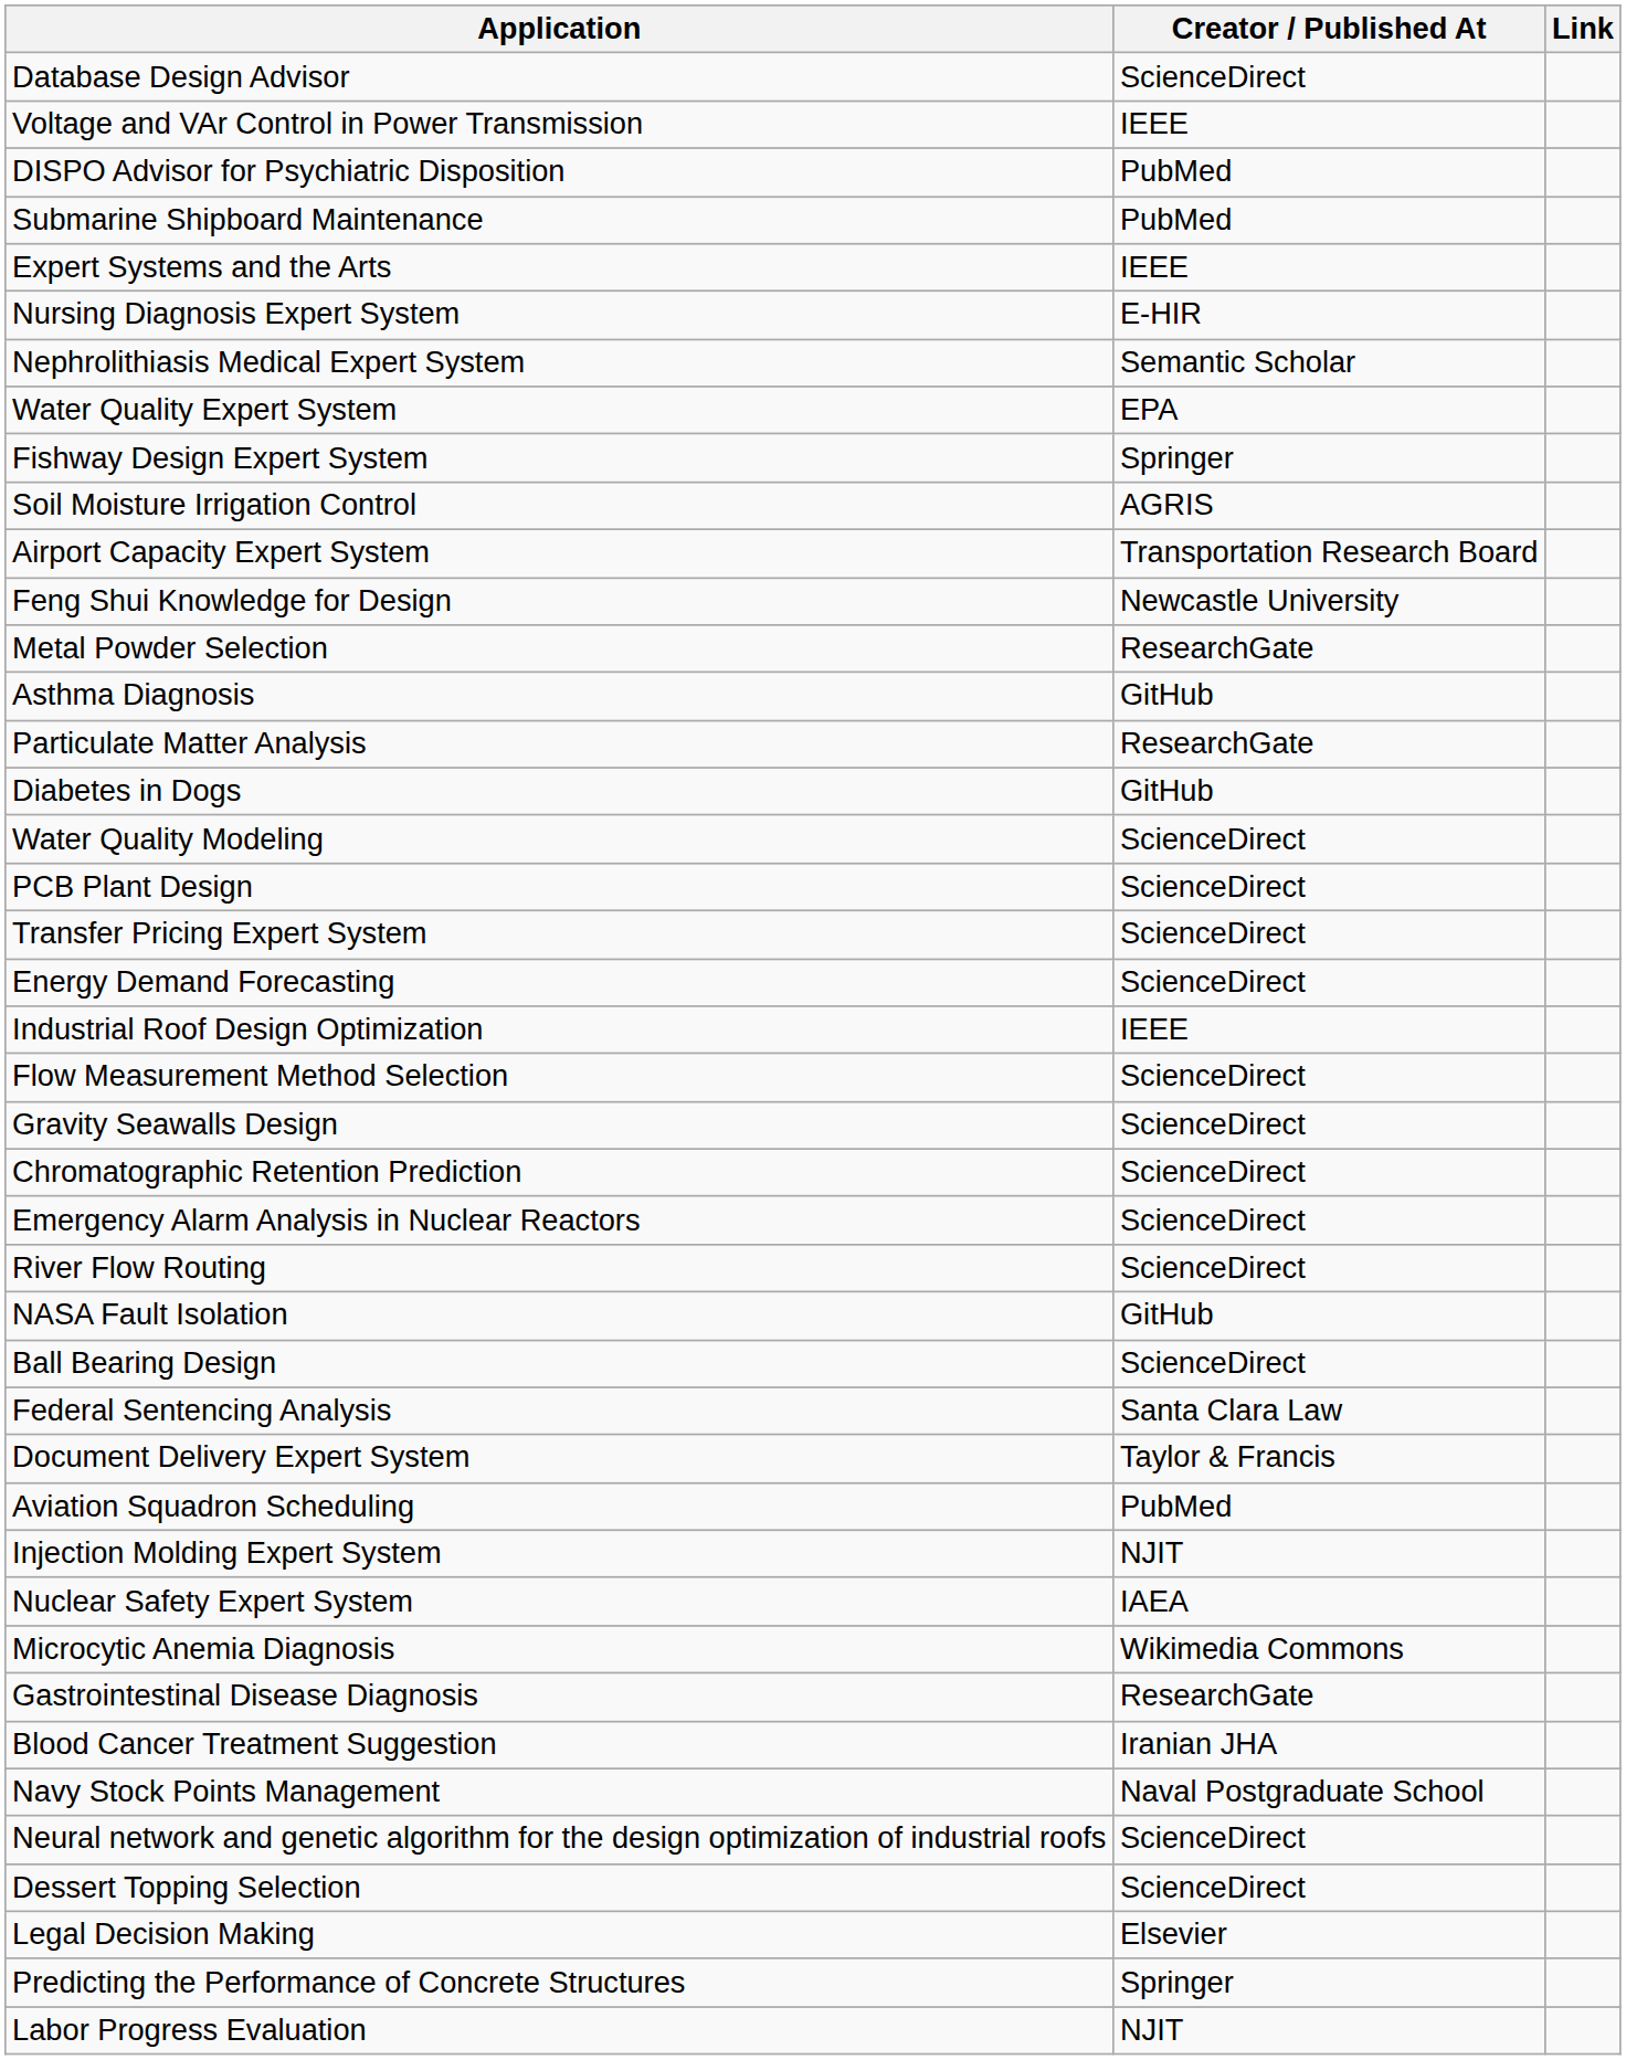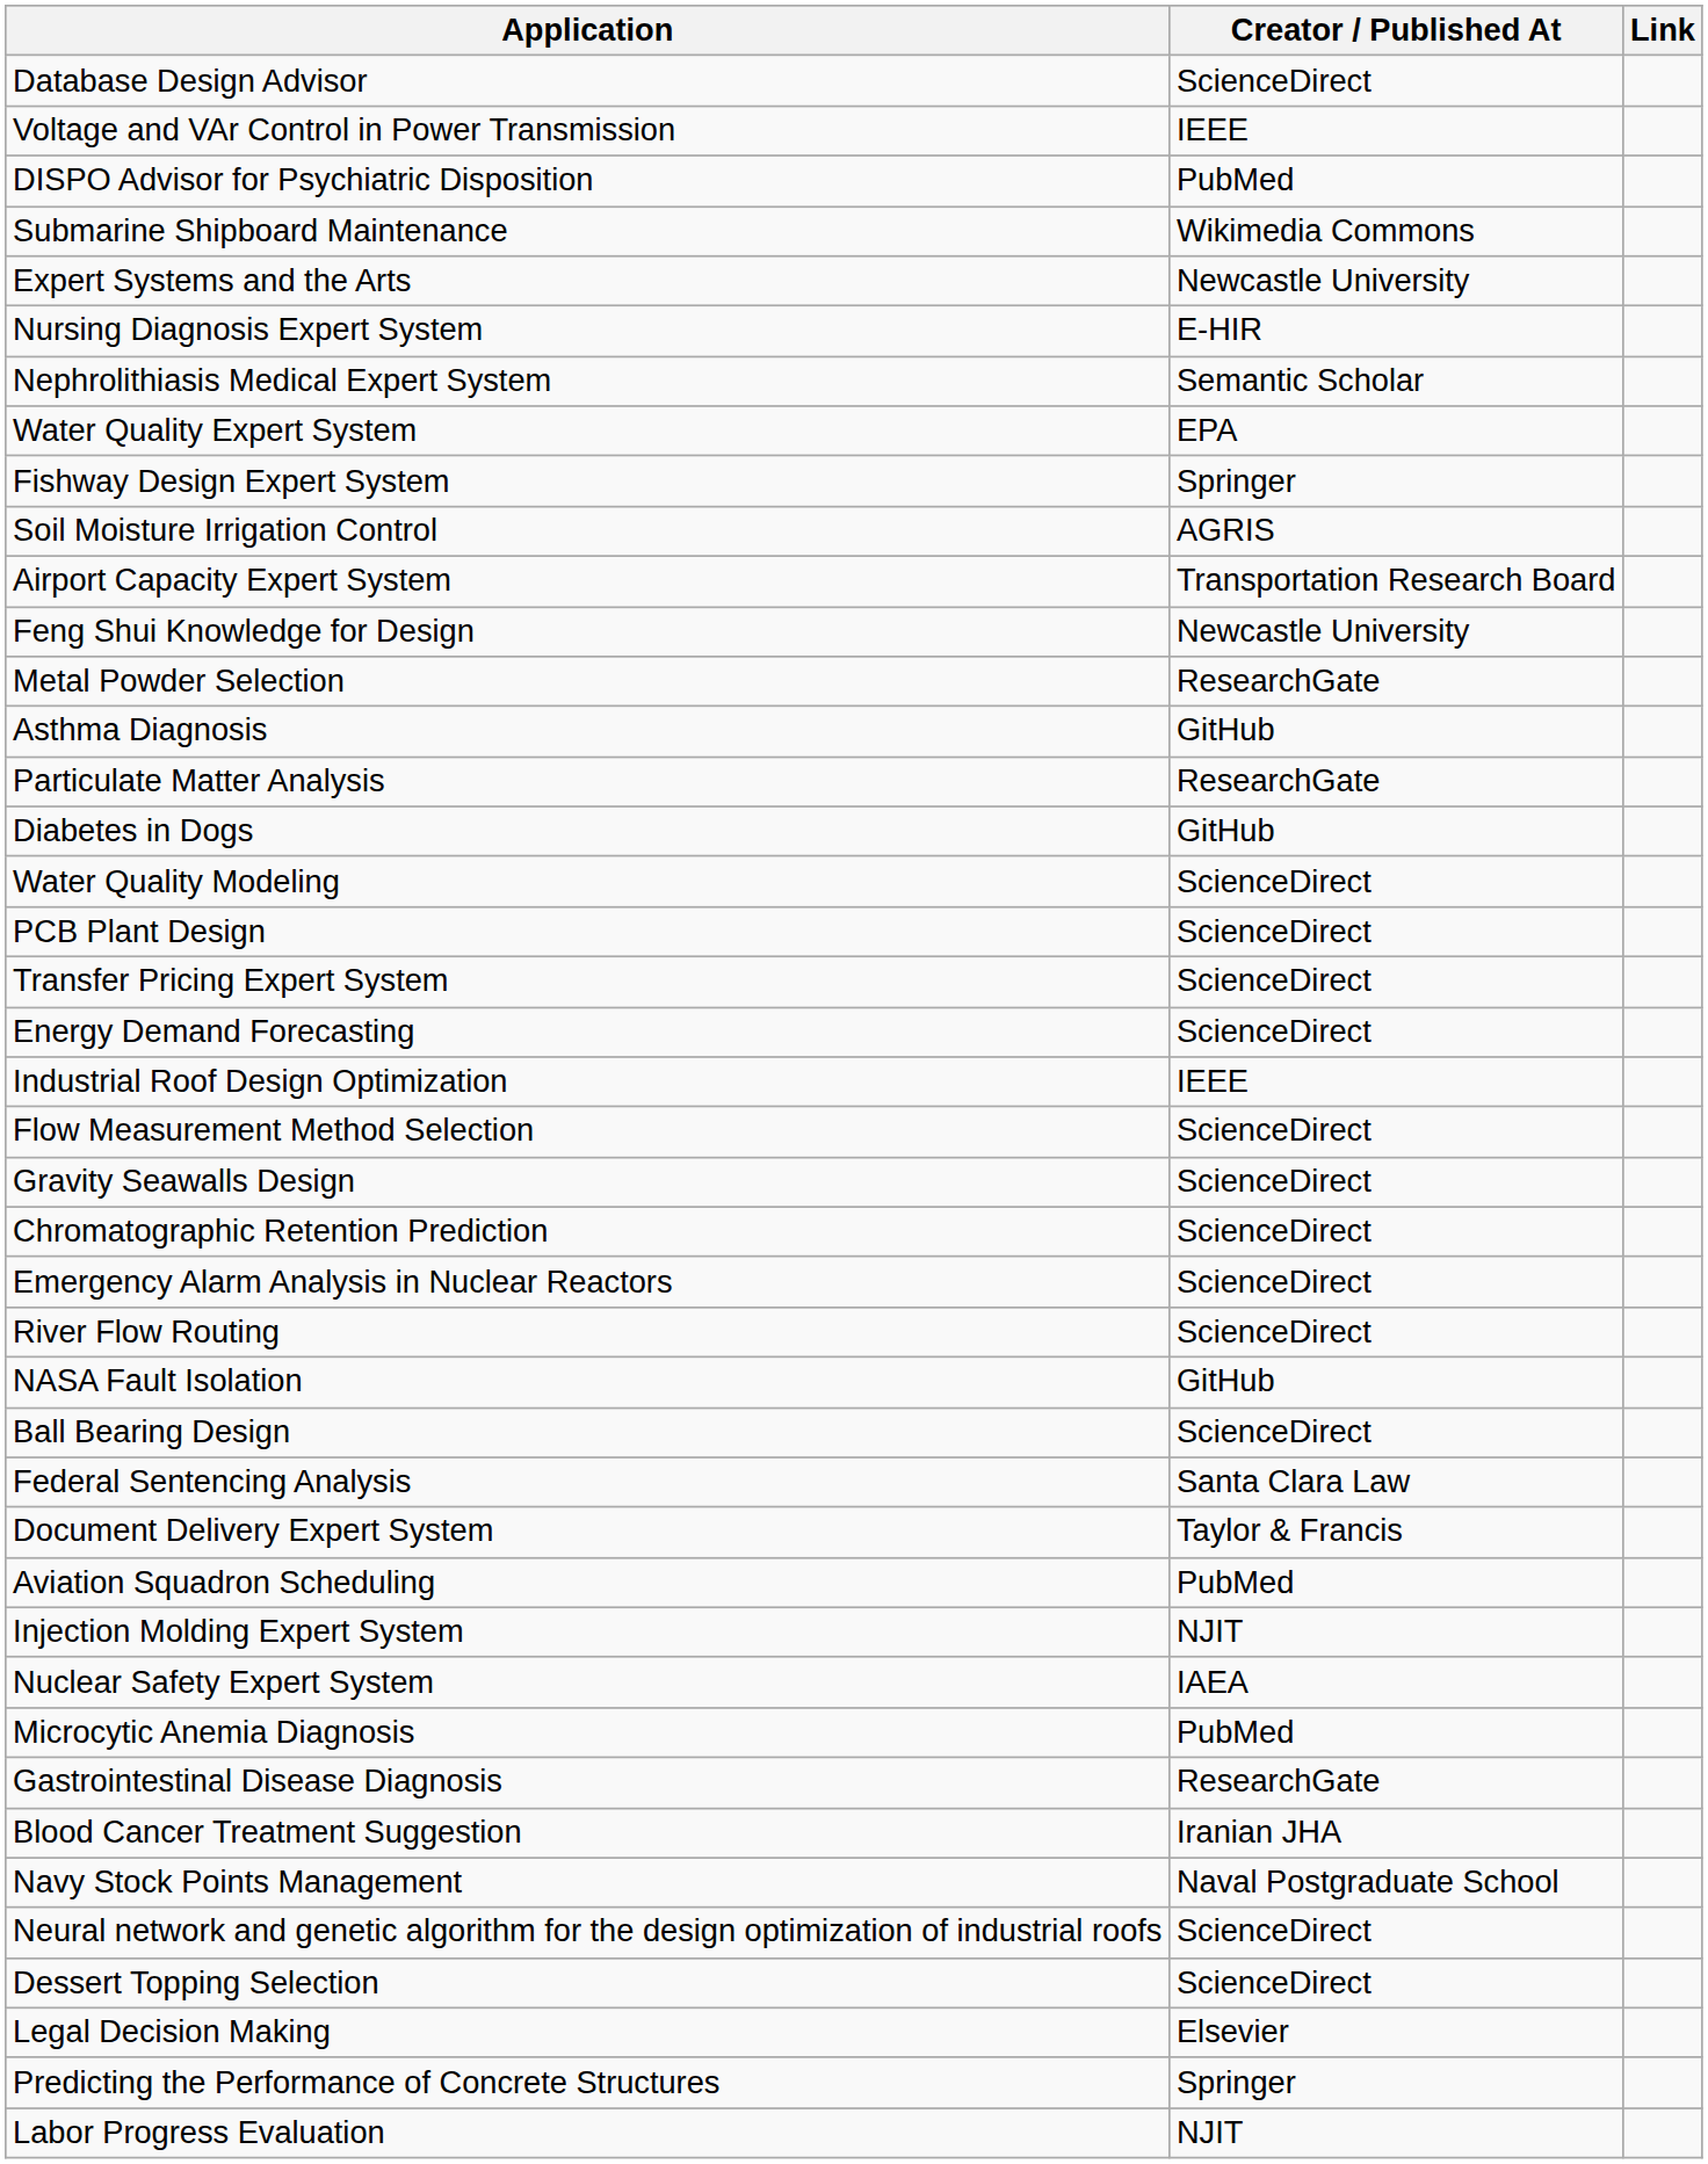Submarine Shipboard Maintenance | Creator / Published At: PubMed -> Wikimedia Commons
Expert Systems and the Arts | Creator / Published At: IEEE -> Newcastle University
Microcytic Anemia Diagnosis | Creator / Published At: Wikimedia Commons -> PubMed
